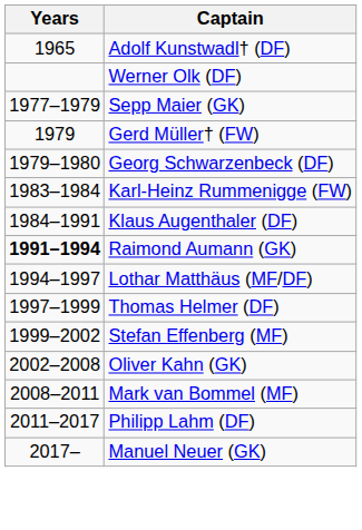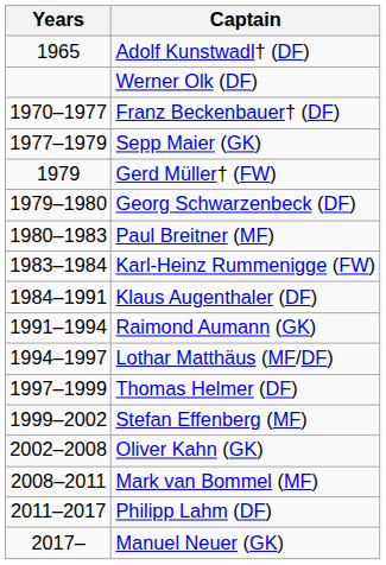+ row: 1970–1977 | Franz Beckenbauer† (DF)
+ row: 1980–1983 | Paul Breitner (MF)
Raimond Aumann (GK) | Years: bold -> normal
